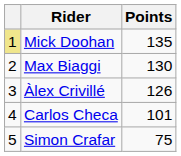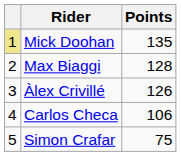Max Biaggi | Points: 130 -> 128
Carlos Checa | Points: 101 -> 106
